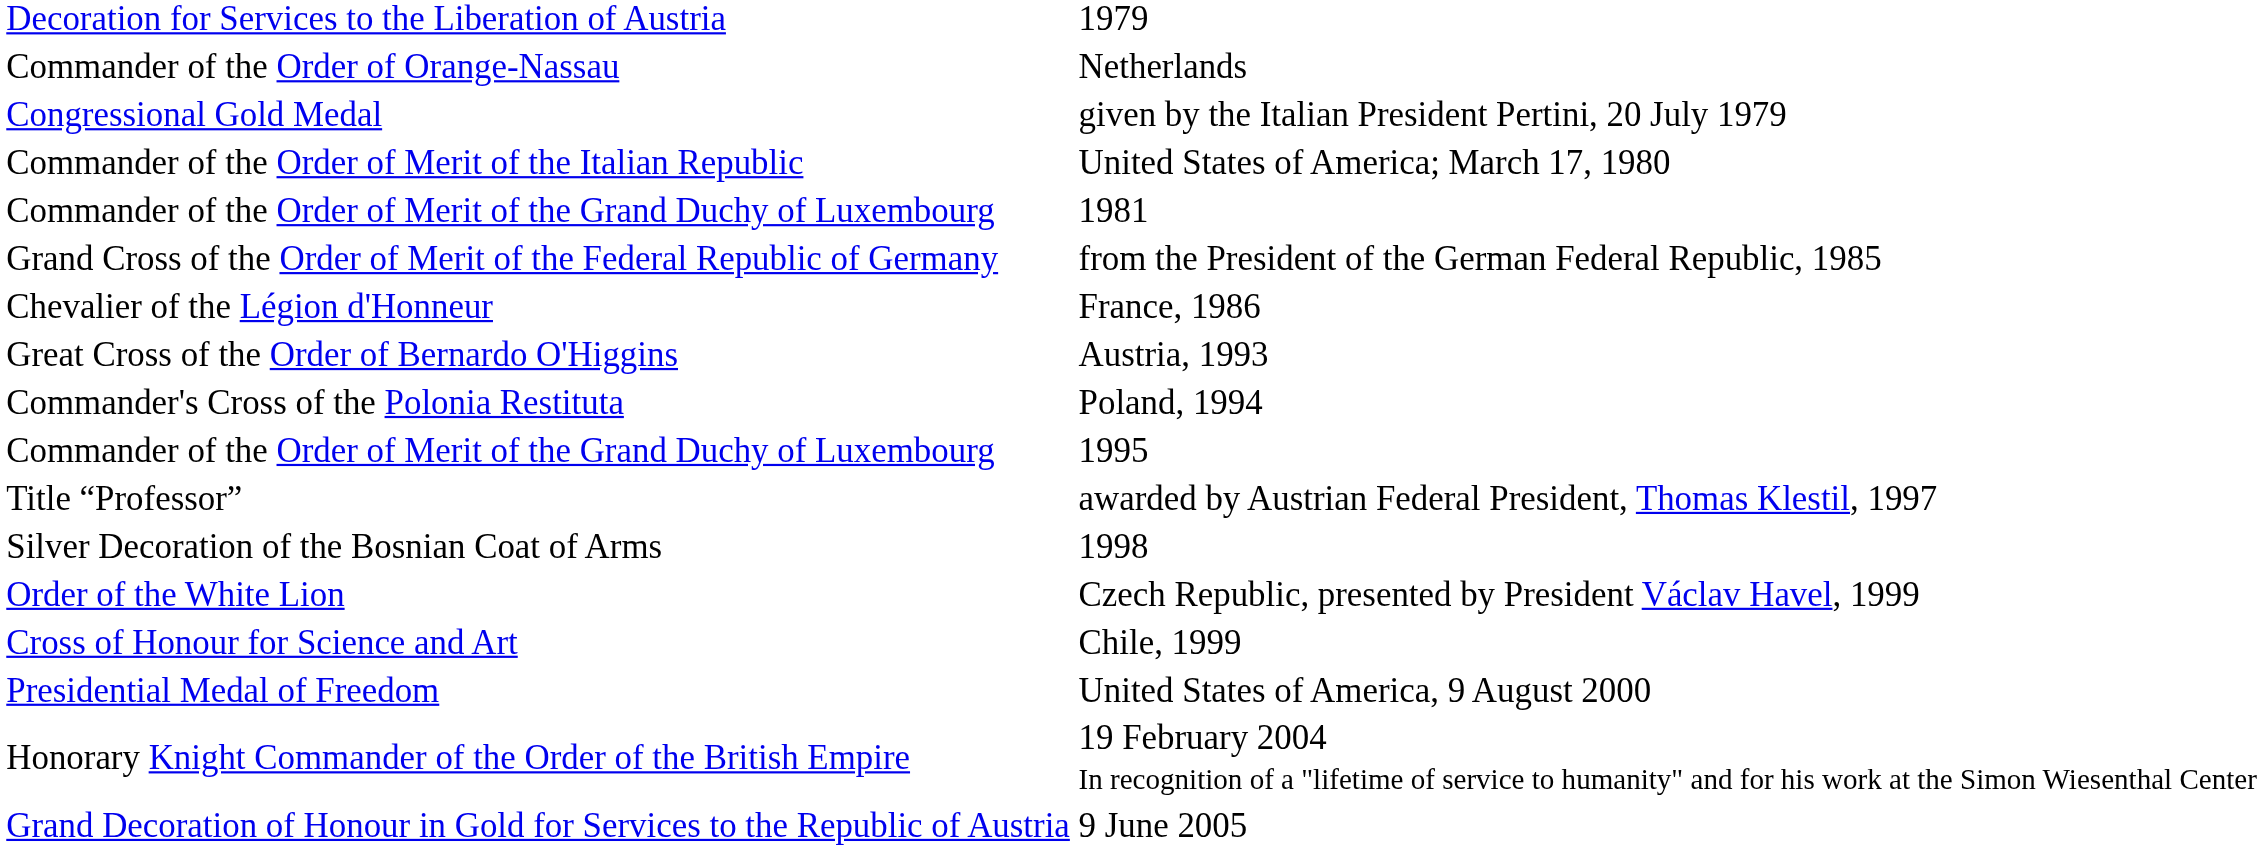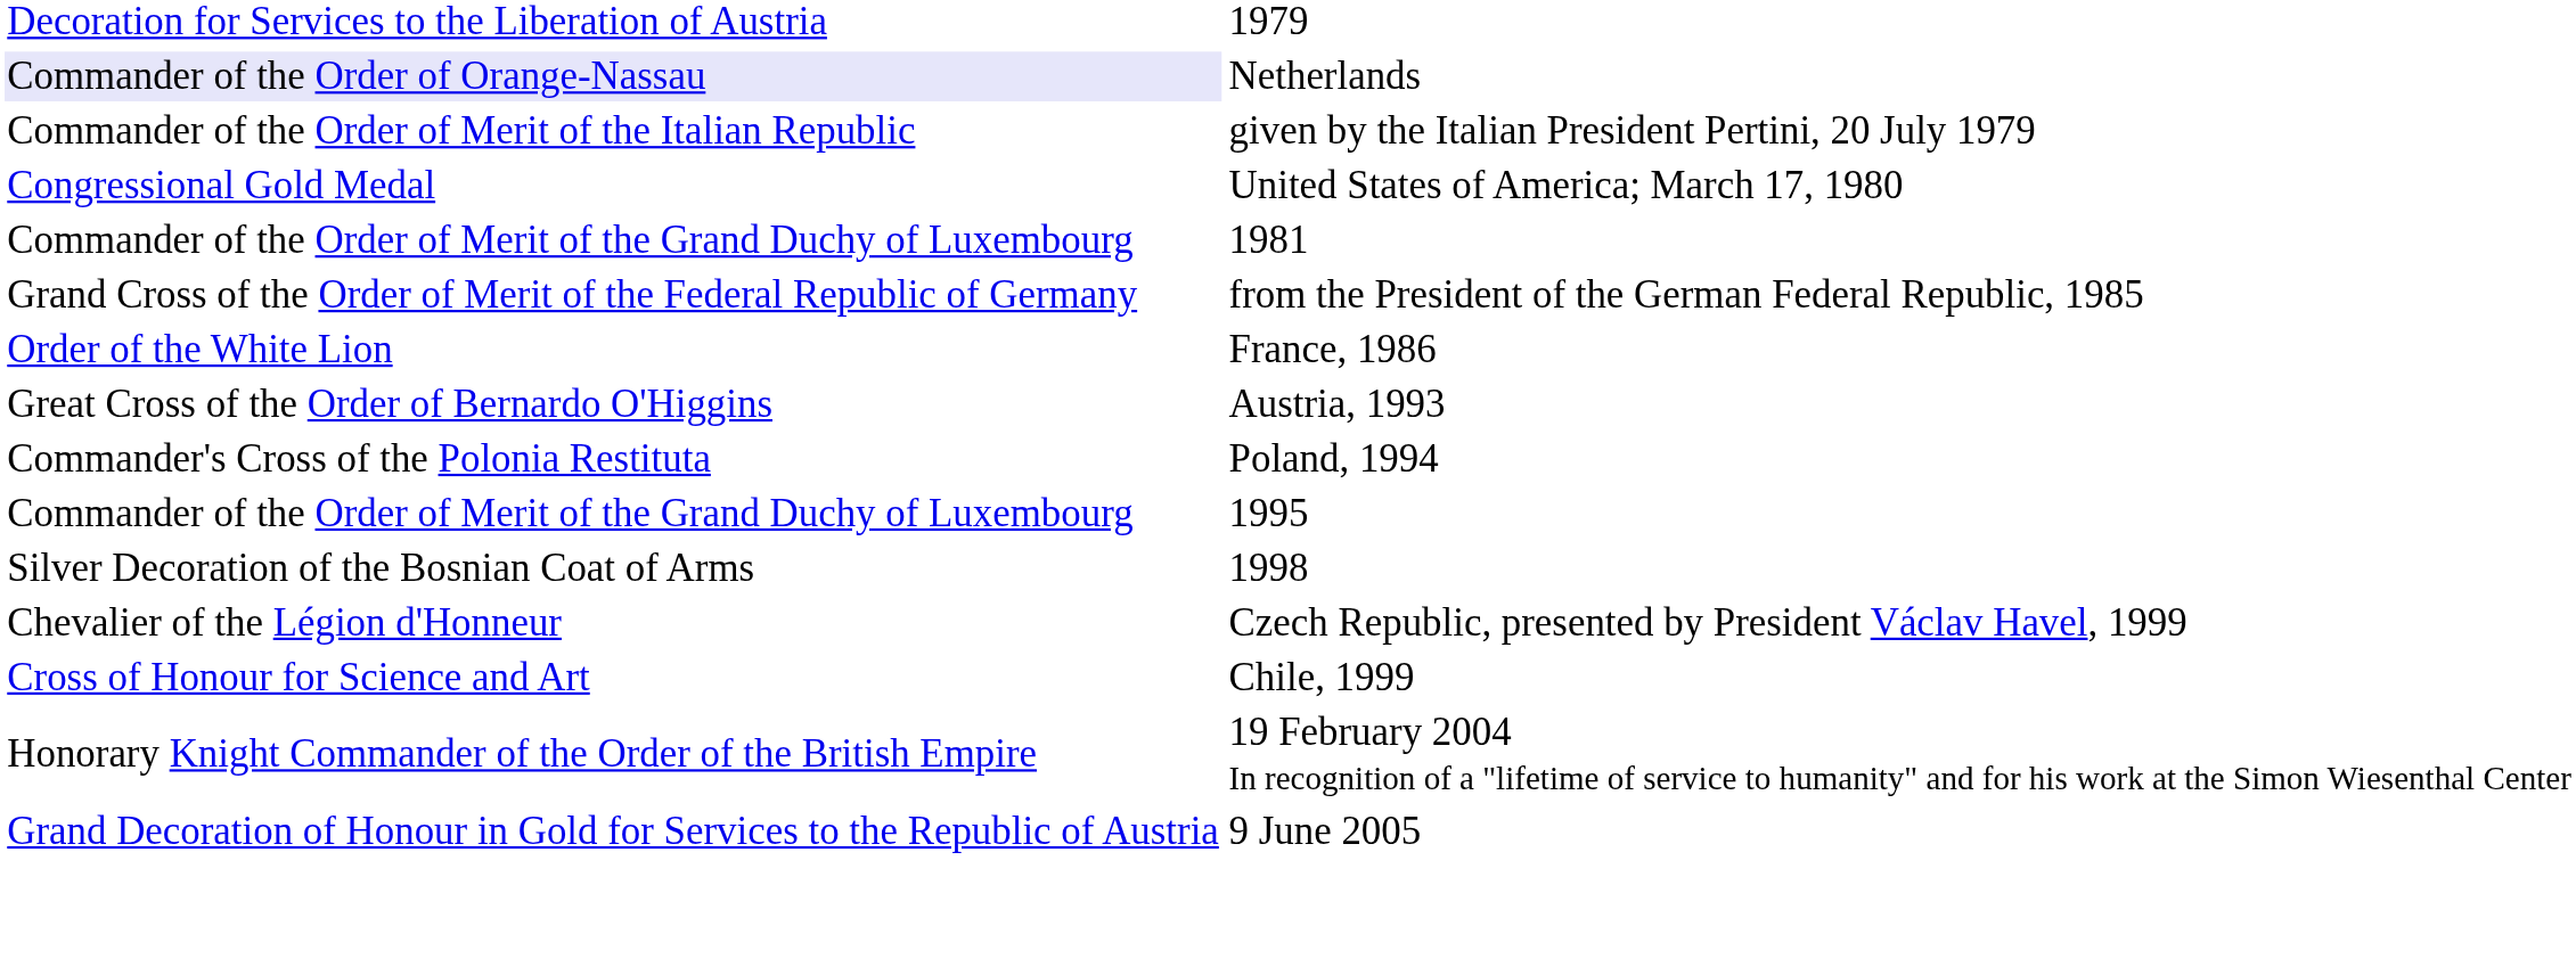Netherlands | column 2: no background -> lavender background
given by the Italian President Pertini, 20 July 1979 | column 2: Congressional Gold Medal -> Commander of the Order of Merit of the Italian Republic
United States of America; March 17, 1980 | column 2: Commander of the Order of Merit of the Italian Republic -> Congressional Gold Medal
France, 1986 | column 2: Chevalier of the Légion d'Honneur -> Order of the White Lion
- row: Title “Professor” | awarded by Austrian Federal President, Thomas Klestil, 1997
Czech Republic, presented by President Václav Havel, 1999 | column 2: Order of the White Lion -> Chevalier of the Légion d'Honneur
- row: Presidential Medal of Freedom | United States of America, 9 August 2000
